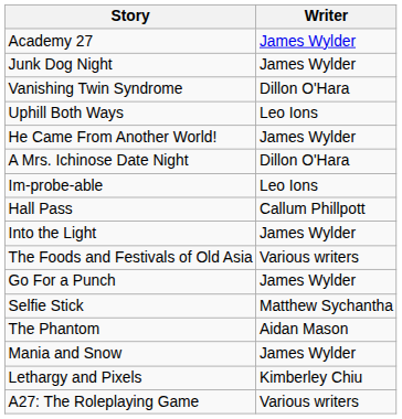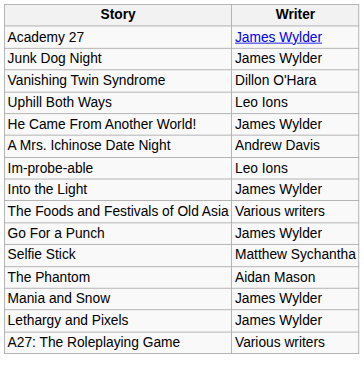A Mrs. Ichinose Date Night | Writer: Dillon O'Hara -> Andrew Davis
- row: Hall Pass | Callum Phillpott
Lethargy and Pixels | Writer: Kimberley Chiu -> James Wylder
